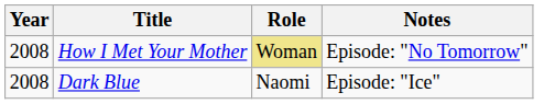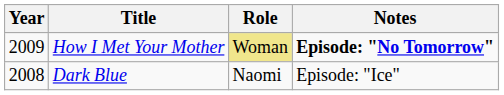How I Met Your Mother | Year: 2008 -> 2009
How I Met Your Mother | Notes: normal -> bold
